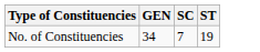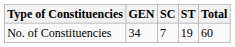+ column: Total | 60
